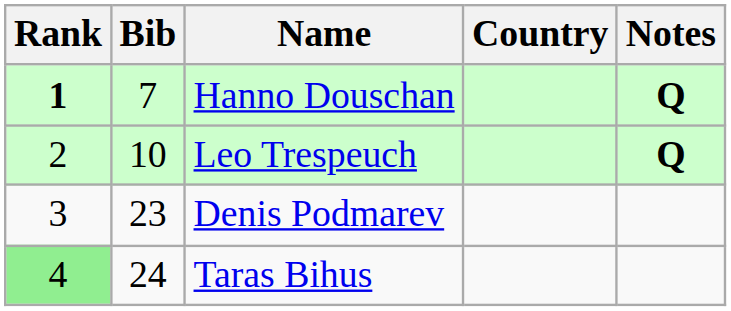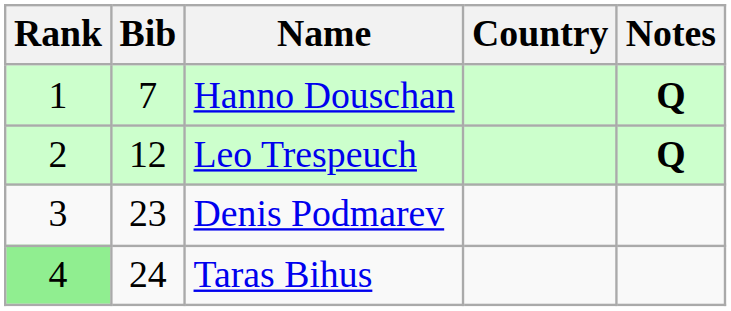Hanno Douschan | Rank: bold -> normal
Leo Trespeuch | Bib: 10 -> 12
